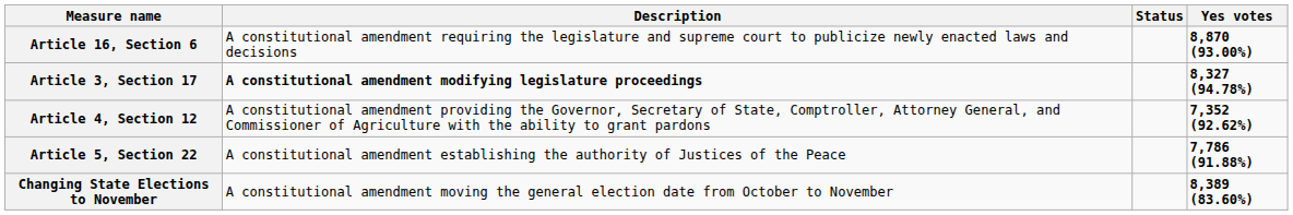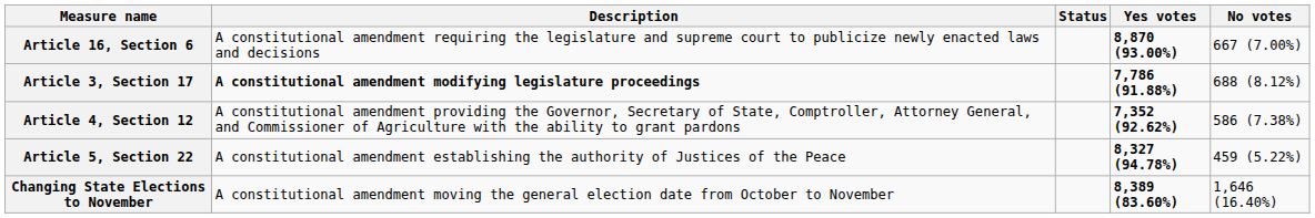+ column: No votes | 667 (7.00%) | 688 (8.12%) | 586 (7.38%) | 459 (5.22%) | 1,646 (16.40%)
Article 3, Section 17 | Yes votes: 8,327 (94.78%) -> 7,786 (91.88%)
Article 5, Section 22 | Yes votes: 7,786 (91.88%) -> 8,327 (94.78%)
